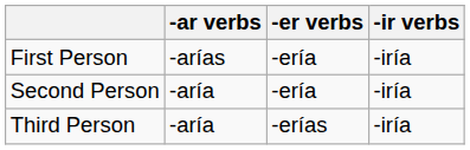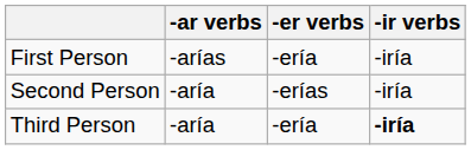Second Person | -er verbs: -ería -> -erías
Third Person | -er verbs: -erías -> -ería
Third Person | -ir verbs: normal -> bold
